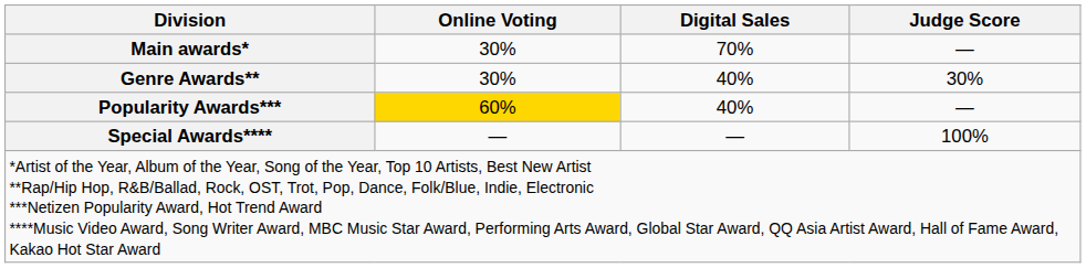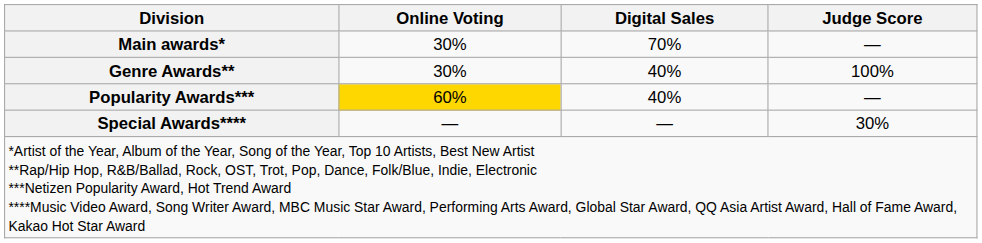Genre Awards** | Judge Score: 30% -> 100%
Special Awards**** | Judge Score: 100% -> 30%
